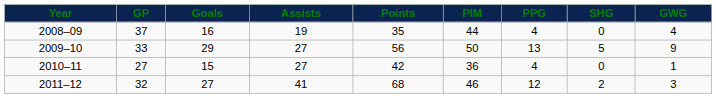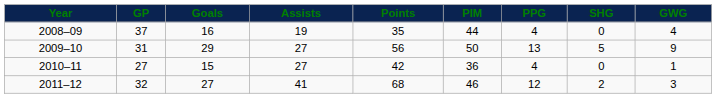2009–10 | GP: 33 -> 31
